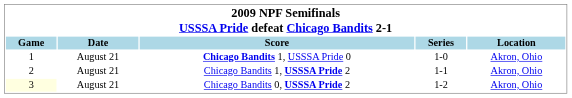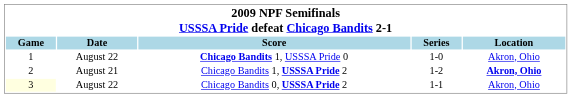Chicago Bandits 1, USSSA Pride 0 | Date: August 21 -> August 22
Chicago Bandits 1, USSSA Pride 2 | Series: 1-1 -> 1-2
Chicago Bandits 1, USSSA Pride 2 | Location: normal -> bold
Chicago Bandits 0, USSSA Pride 2 | Date: August 21 -> August 22
Chicago Bandits 0, USSSA Pride 2 | Series: 1-2 -> 1-1
